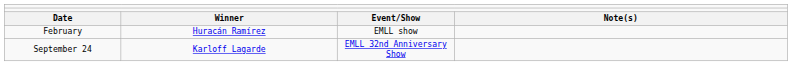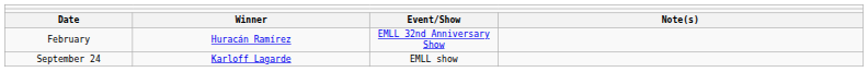February | column 3: EMLL show -> EMLL 32nd Anniversary Show
September 24 | column 3: EMLL 32nd Anniversary Show -> EMLL show
